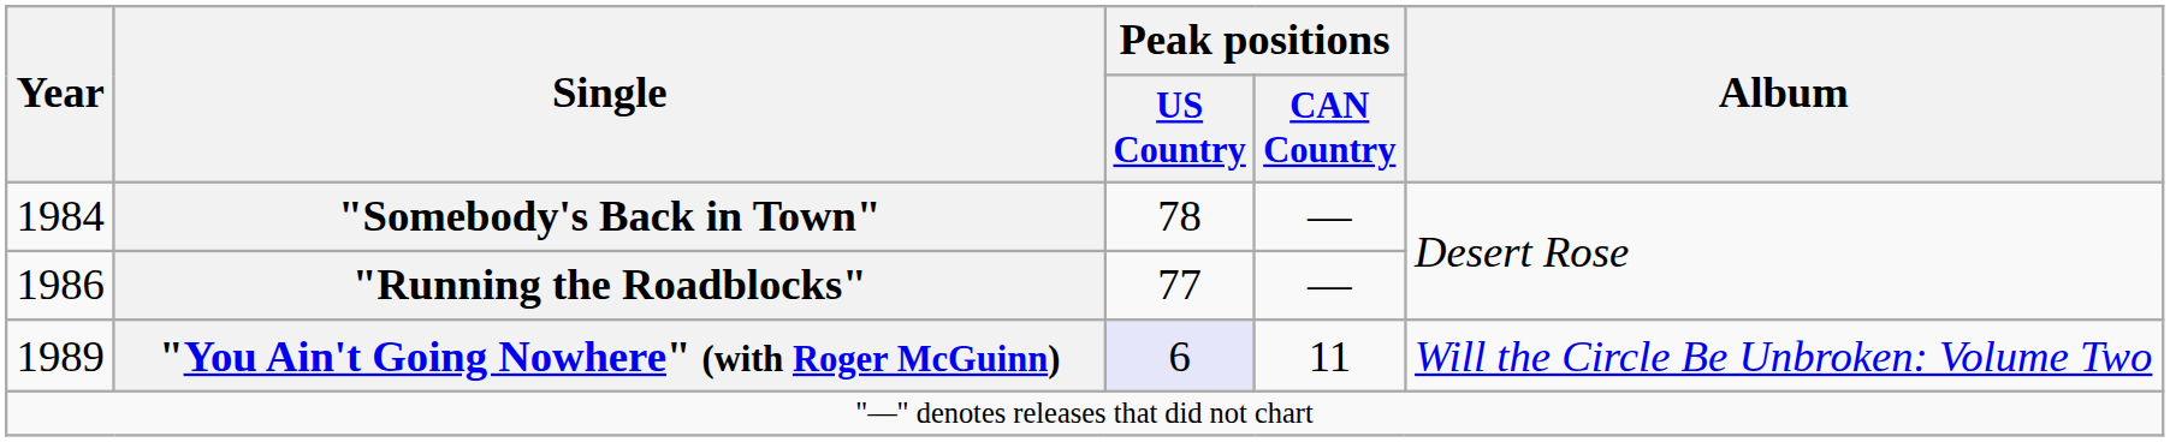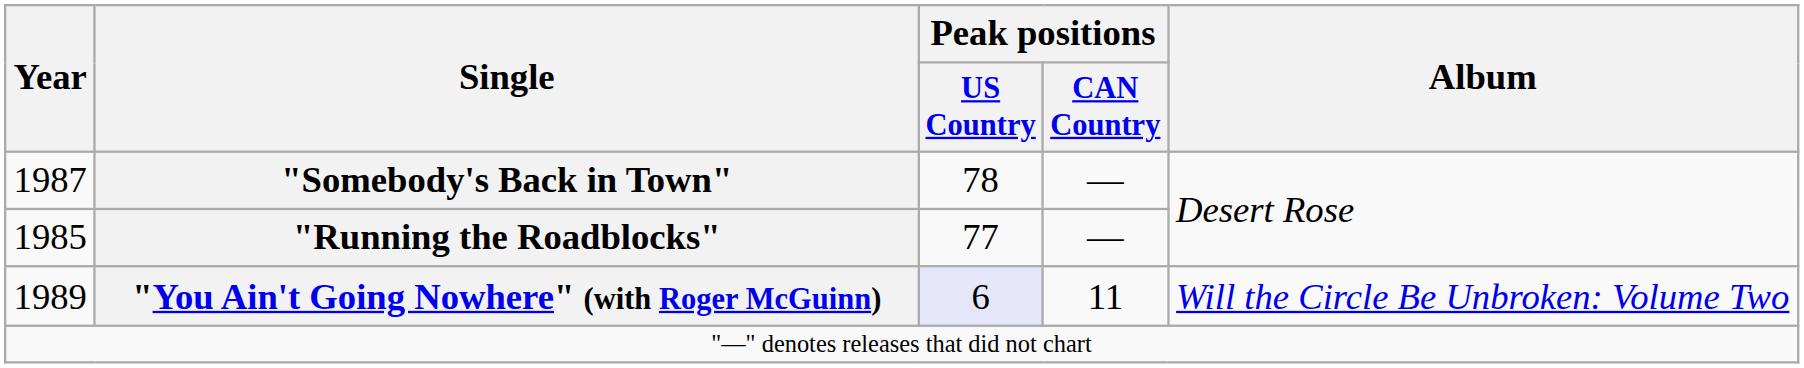"Somebody's Back in Town" | Year: 1984 -> 1987
"Running the Roadblocks" | Year: 1986 -> 1985
